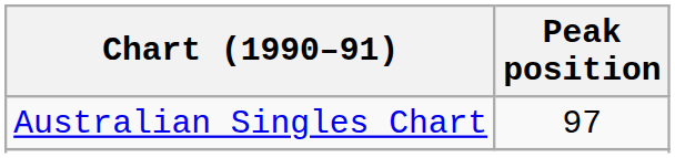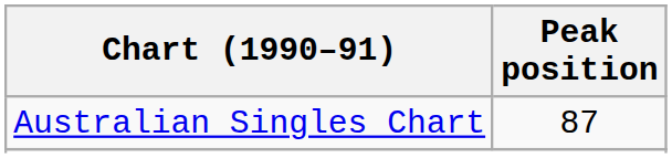Australian Singles Chart | Peak position: 97 -> 87
